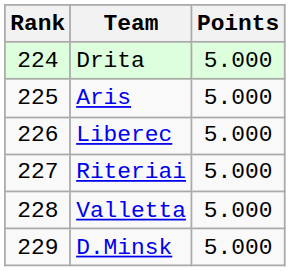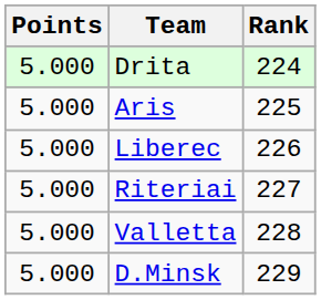columns swapped: Rank <-> Points
